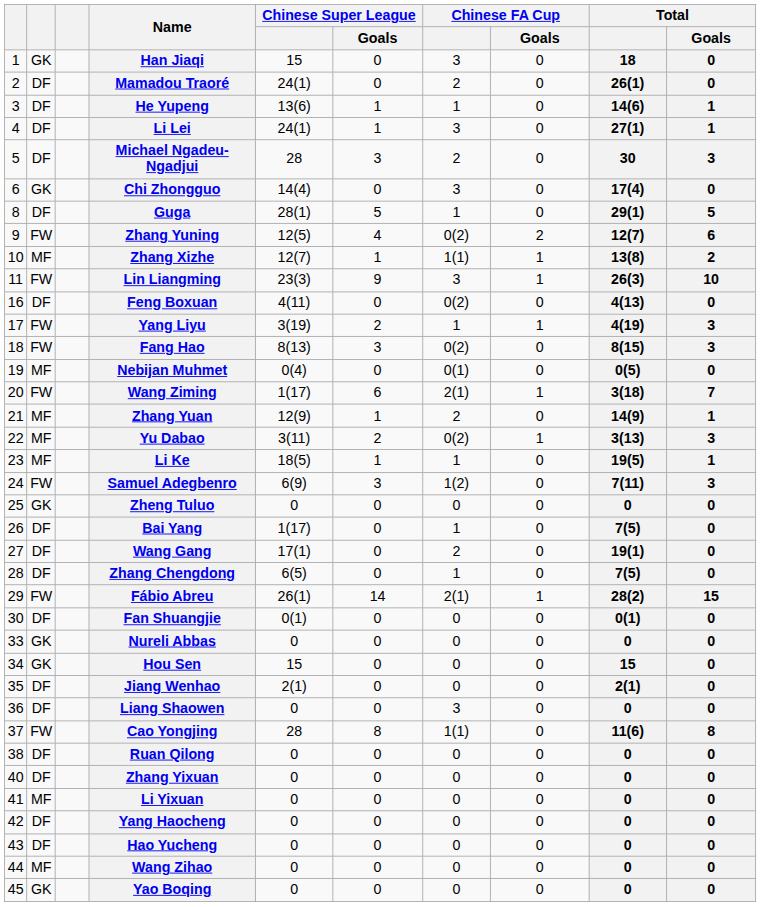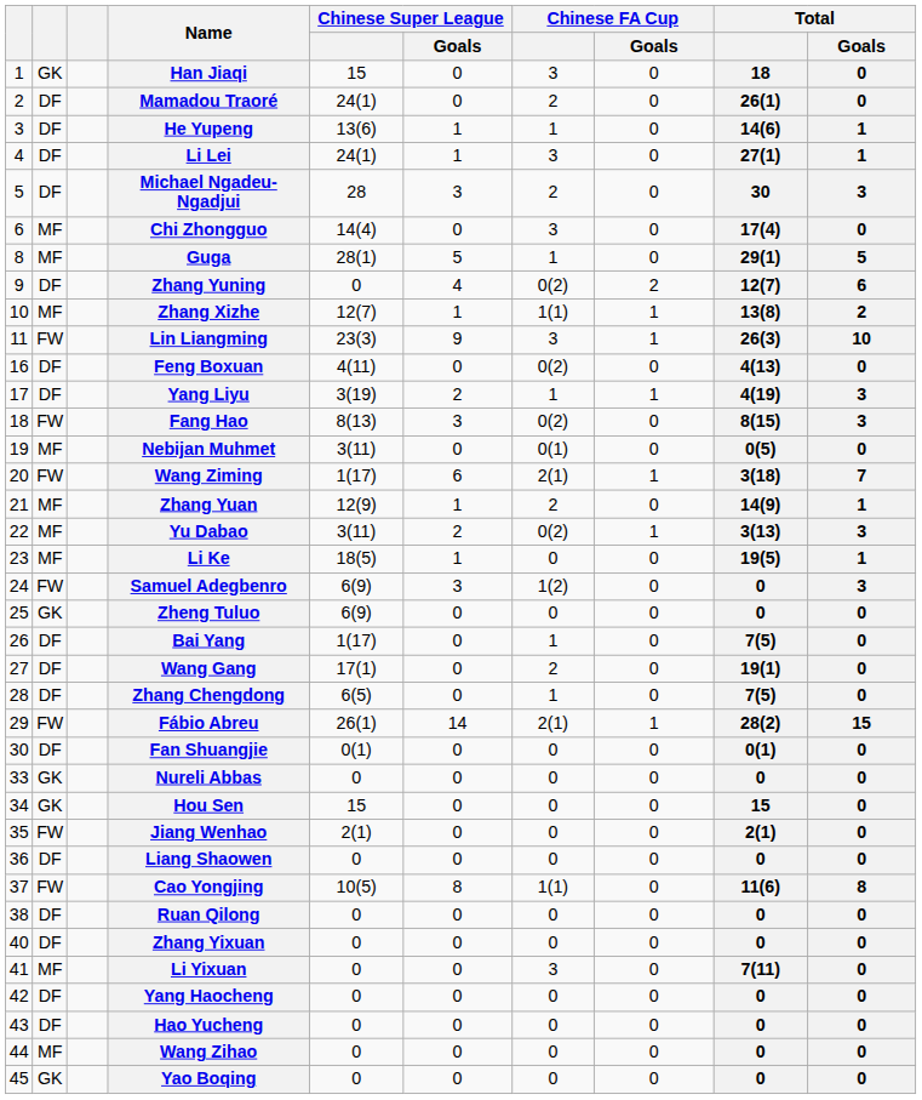Chi Zhongguo | column 2: GK -> MF
Guga | column 2: DF -> MF
Zhang Yuning | column 2: FW -> DF
Zhang Yuning | Chinese Super League: 12(5) -> 0
Yang Liyu | column 2: FW -> DF
Nebijan Muhmet | Chinese Super League: 0(4) -> 3(11)
Li Ke | Chinese FA Cup: 1 -> 0
Samuel Adegbenro | Total: 7(11) -> 0
Zheng Tuluo | Chinese Super League: 0 -> 6(9)
Jiang Wenhao | column 2: DF -> FW
Liang Shaowen | Chinese FA Cup: 3 -> 0
Cao Yongjing | Chinese Super League: 28 -> 10(5)
Li Yixuan | Chinese FA Cup: 0 -> 3
Li Yixuan | Total: 0 -> 7(11)
